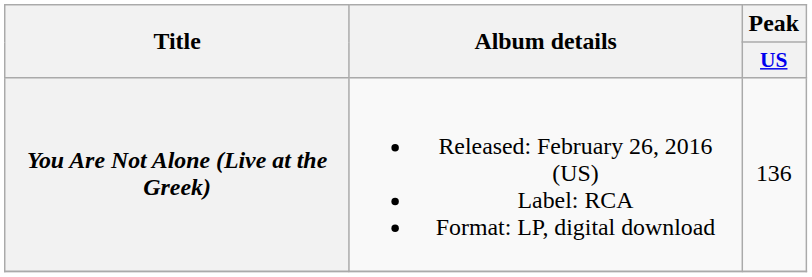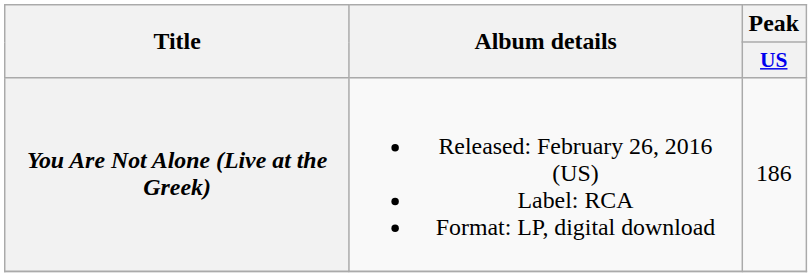You Are Not Alone (Live at the Greek) | Peak / US: 136 -> 186
